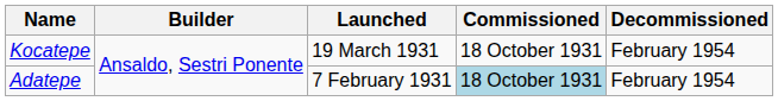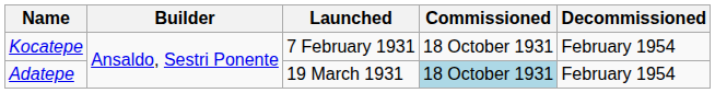Kocatepe | Launched: 19 March 1931 -> 7 February 1931
Adatepe | Launched: 7 February 1931 -> 19 March 1931
